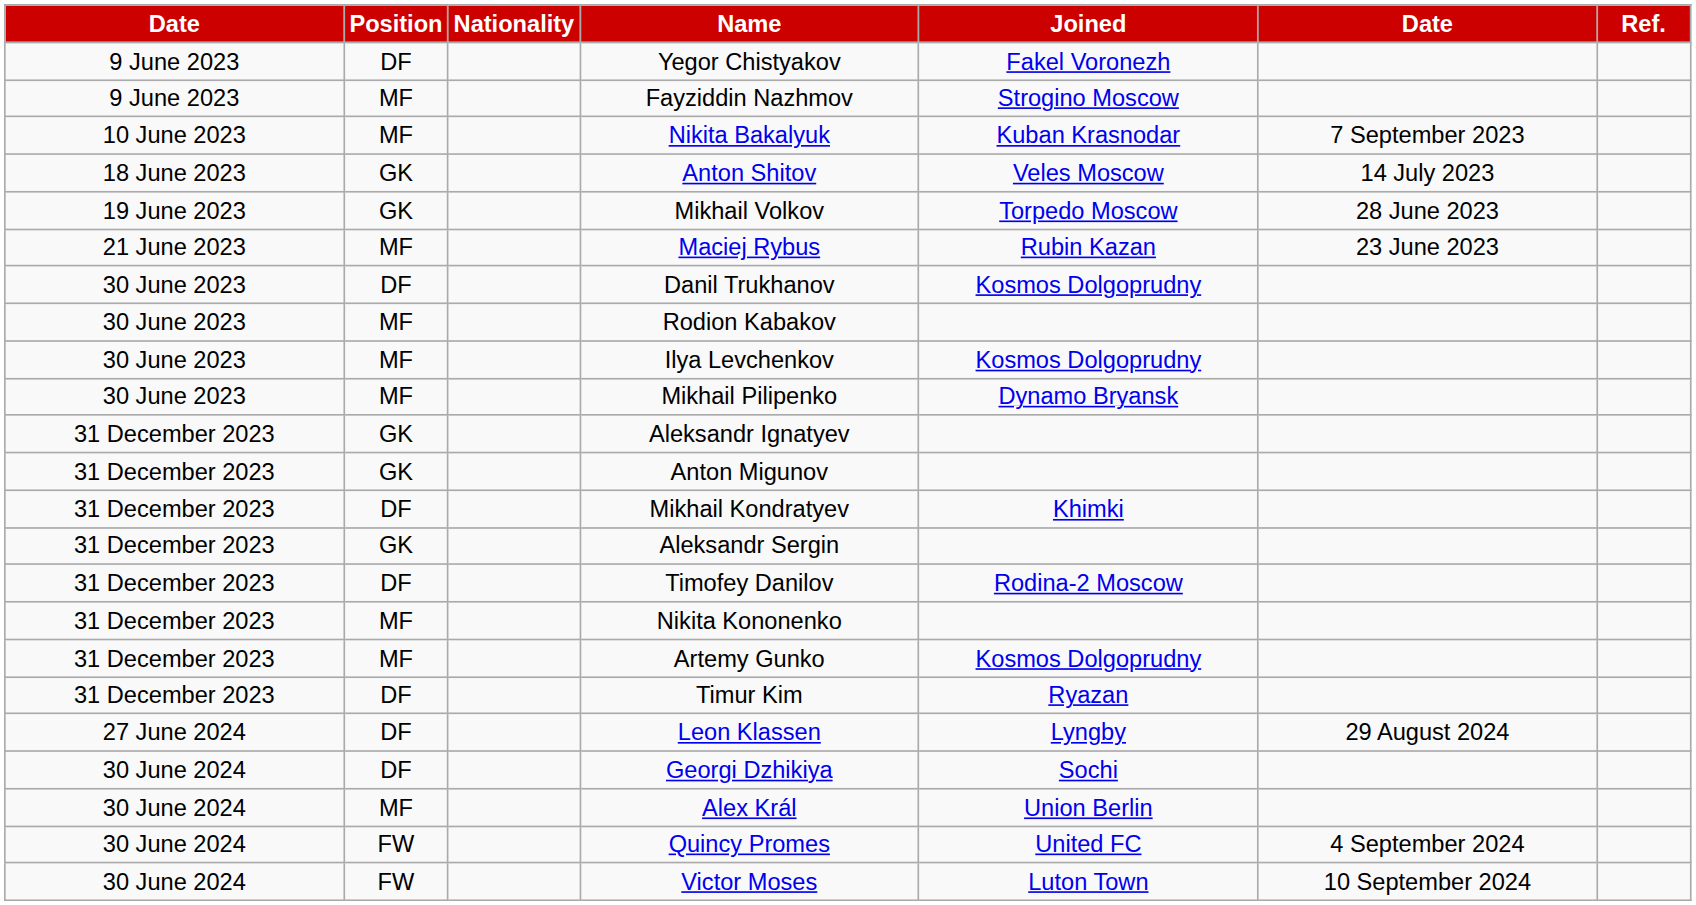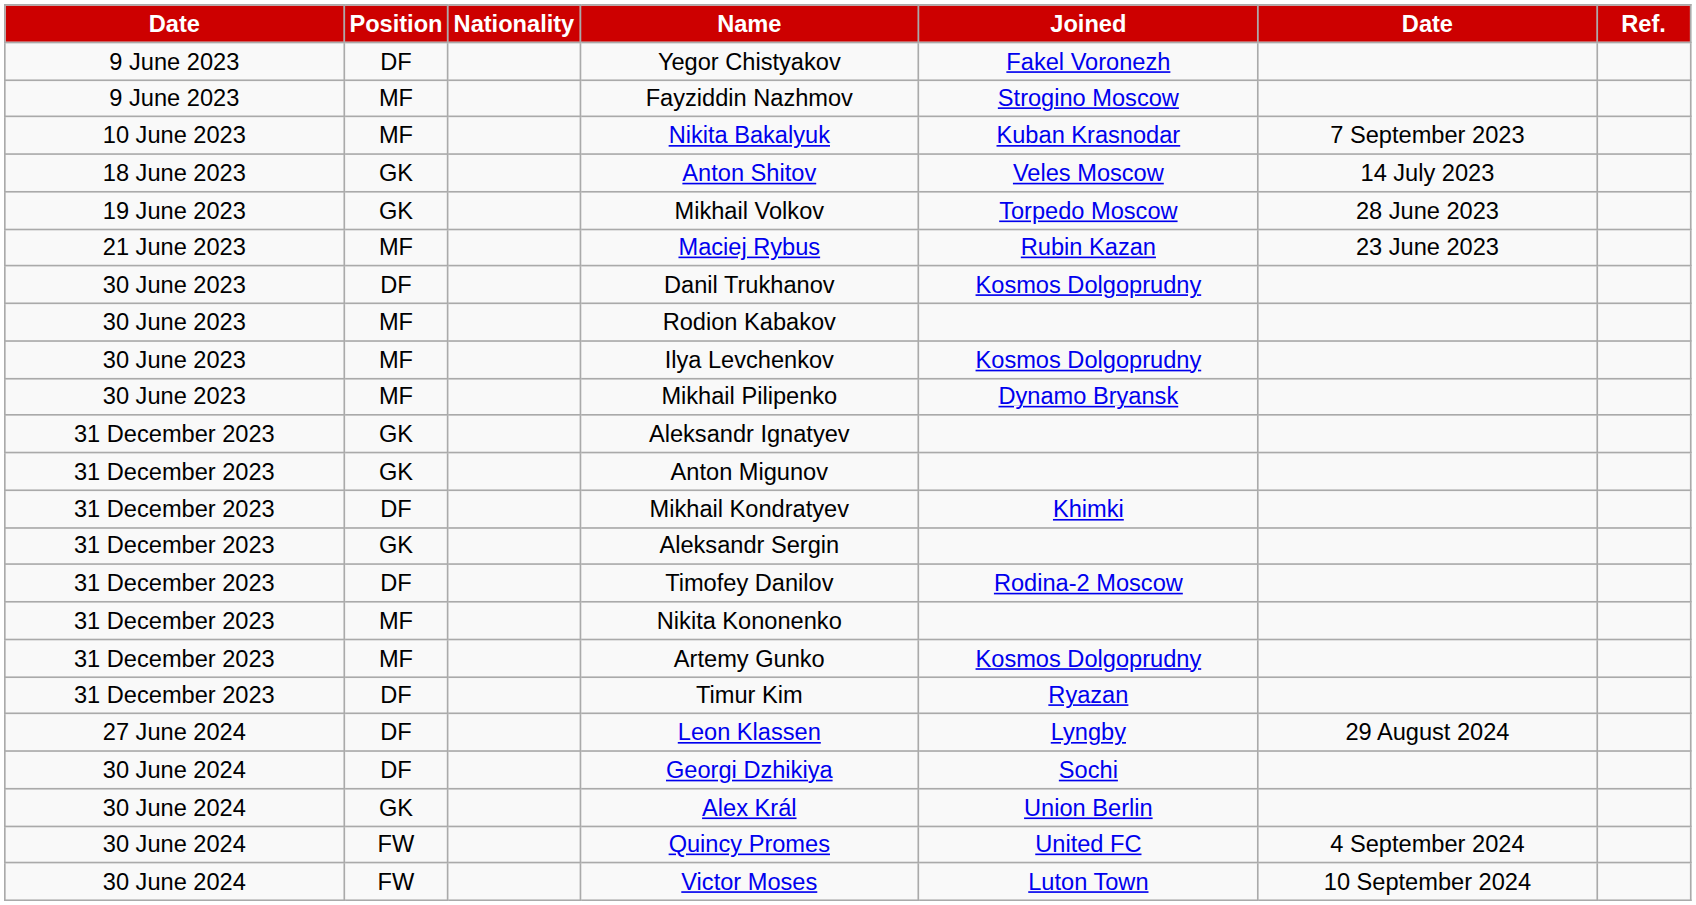Alex Král | Position: MF -> GK
